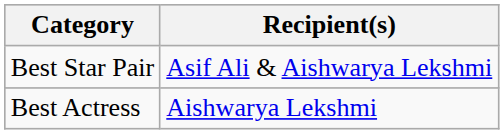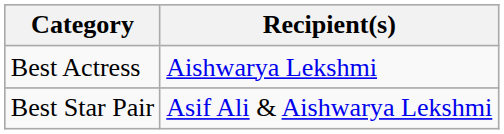rows swapped: Best Actress <-> Best Star Pair
